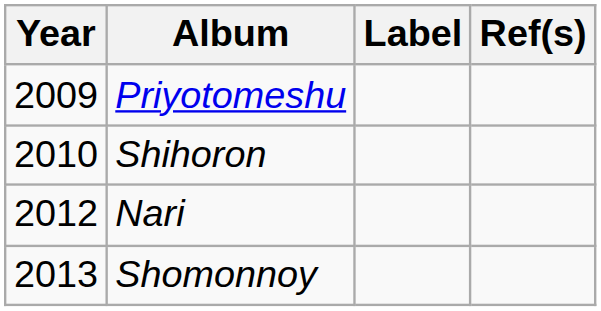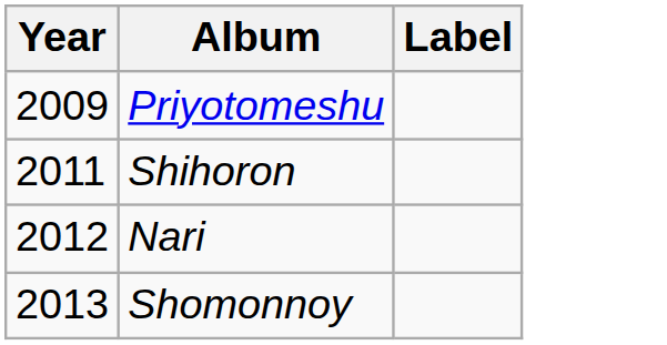- column: Ref(s)
Shihoron | Year: 2010 -> 2011
